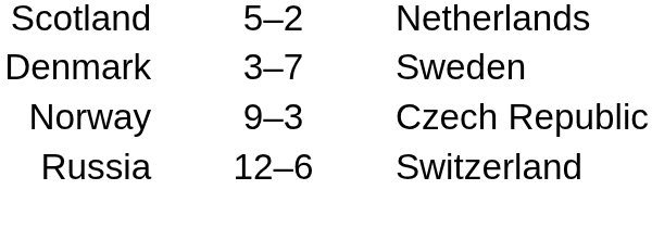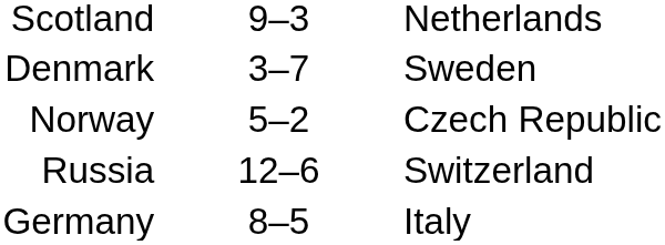Scotland | column 2: 5–2 -> 9–3
Norway | column 2: 9–3 -> 5–2
+ row: Germany | 8–5 | Italy
